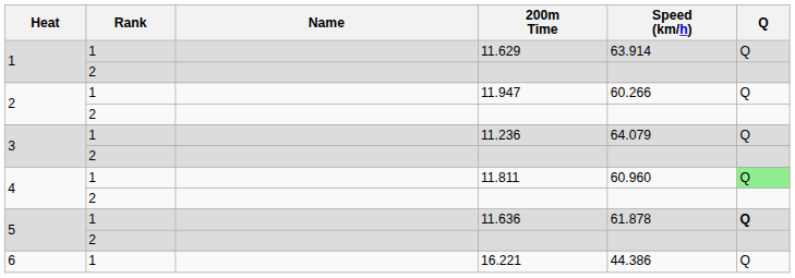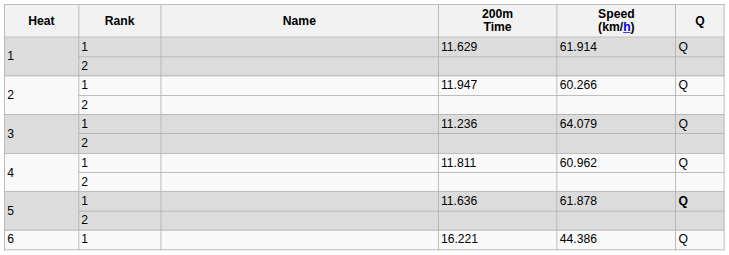11.629 | Speed (km/h): 63.914 -> 61.914
11.811 | Speed (km/h): 60.960 -> 60.962
11.811 | Q: lightgreen background -> no background
